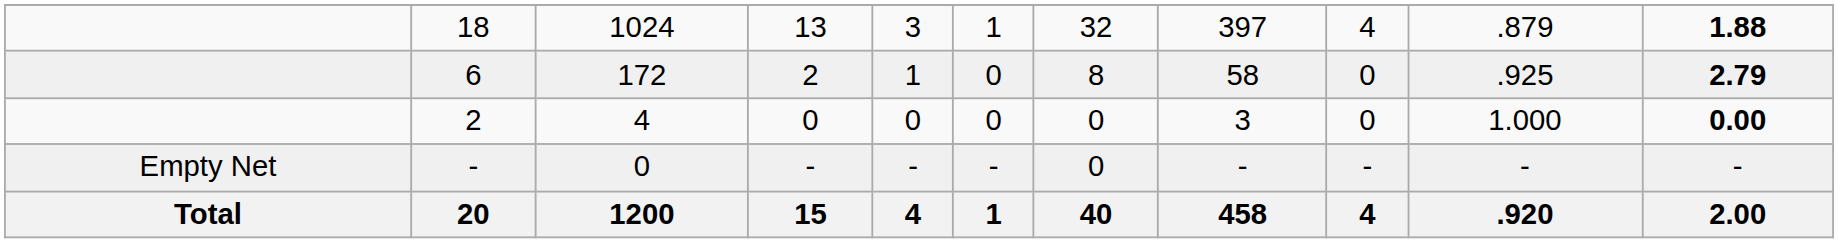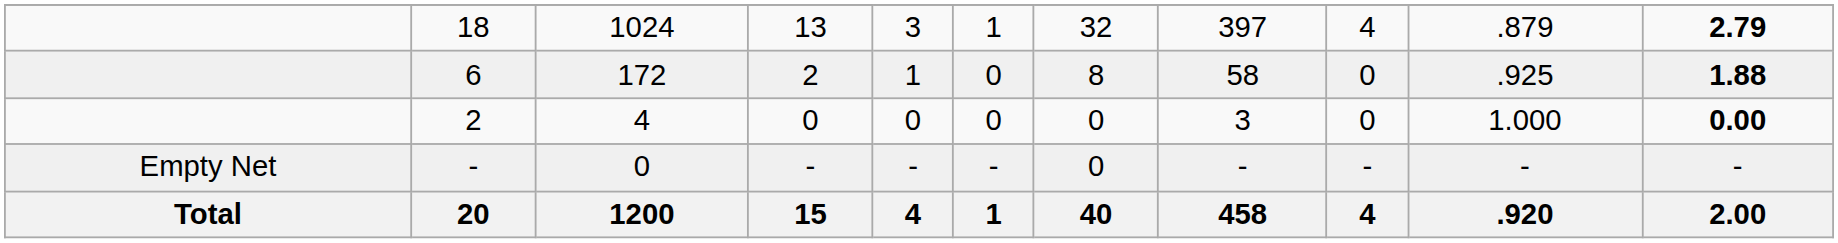18 | column 11: 1.88 -> 2.79
6 | column 11: 2.79 -> 1.88
